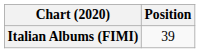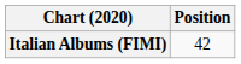Italian Albums (FIMI) | Position: 39 -> 42
